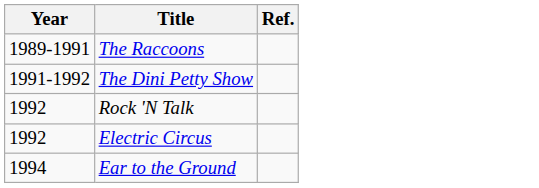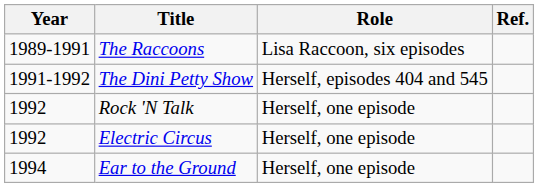+ column: Role | Lisa Raccoon, six episodes | Herself, episodes 404 and 545 | Herself, one episode | Herself, one episode | Herself, one episode
